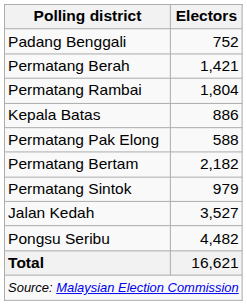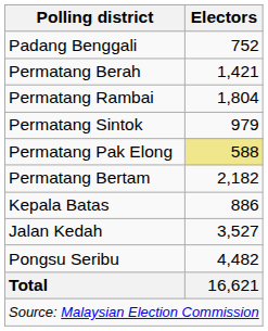rows swapped: Permatang Sintok <-> Kepala Batas
Permatang Pak Elong | Electors: no background -> khaki background
